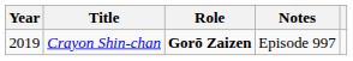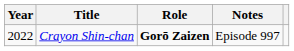Crayon Shin-chan | Year: 2019 -> 2022
